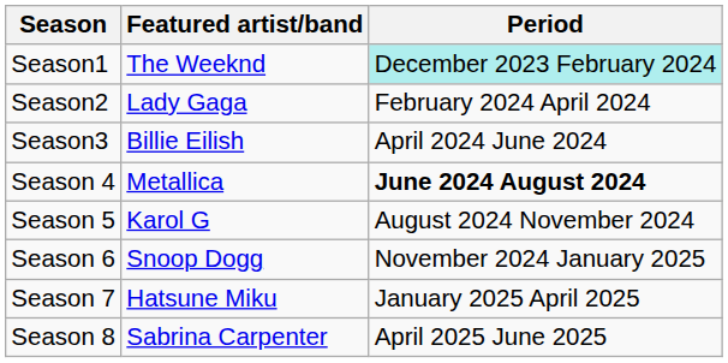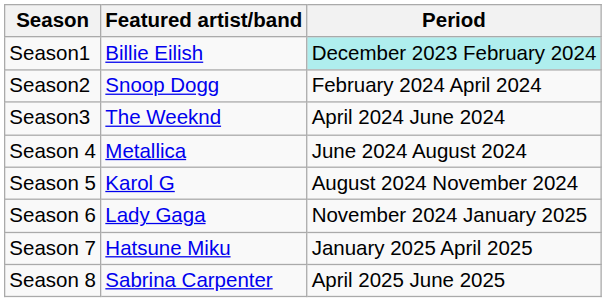Season1 | Featured artist/band: The Weeknd -> Billie Eilish
Season2 | Featured artist/band: Lady Gaga -> Snoop Dogg
Season3 | Featured artist/band: Billie Eilish -> The Weeknd
Season 4 | Period: bold -> normal
Season 6 | Featured artist/band: Snoop Dogg -> Lady Gaga
